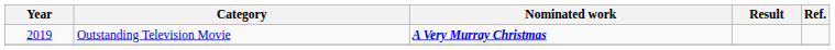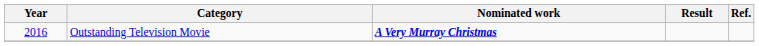Outstanding Television Movie | Year: 2019 -> 2016
